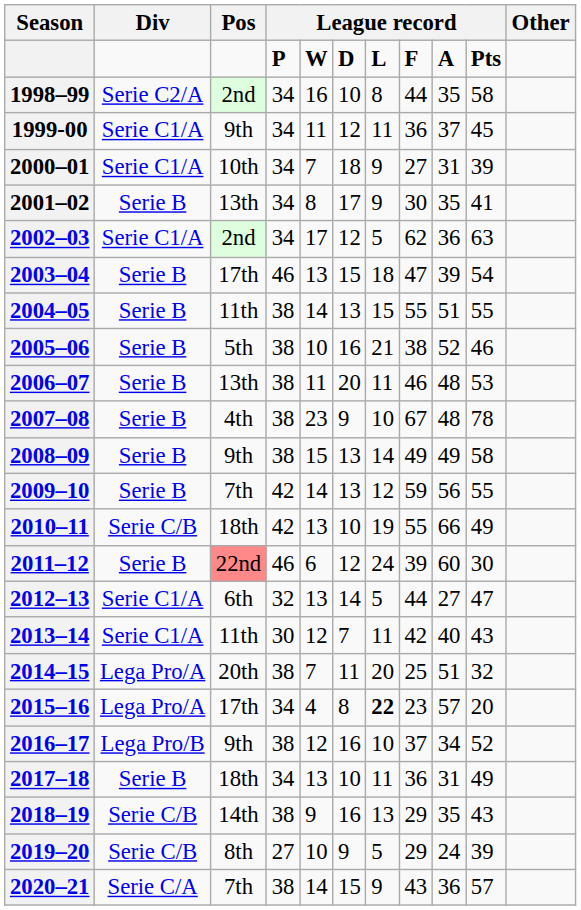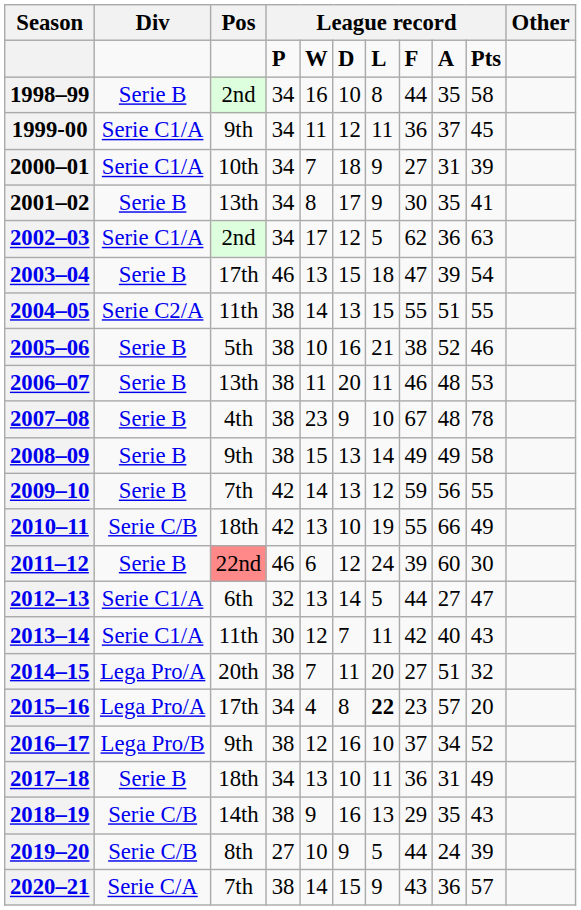1998–99 | Div: Serie C2/A -> Serie B
2004–05 | Div: Serie B -> Serie C2/A
2014–15 | column 8: 25 -> 27
2019–20 | column 8: 29 -> 44
